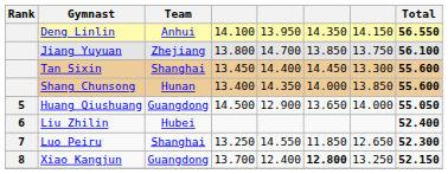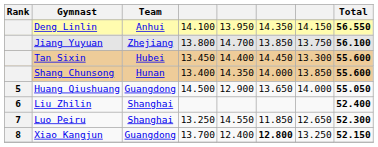Tan Sixin | Team: Shanghai -> Hubei
Liu Zhilin | Team: Hubei -> Shanghai
